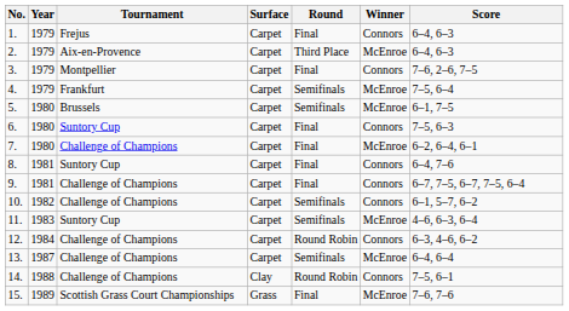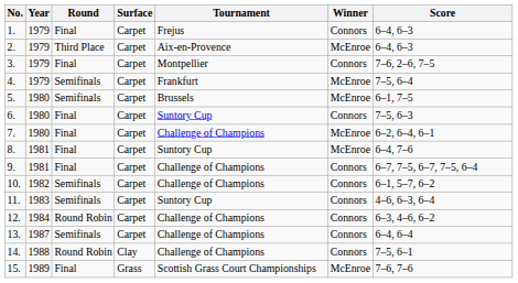columns swapped: Tournament <-> Round
8. | Winner: Connors -> McEnroe
11. | Winner: McEnroe -> Connors
13. | Winner: McEnroe -> Connors
